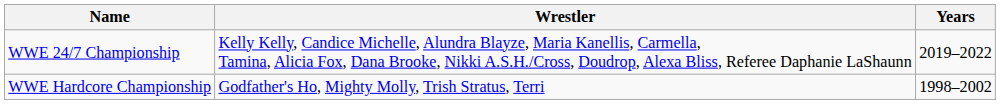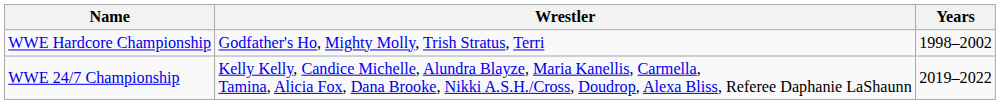rows swapped: WWE Hardcore Championship <-> WWE 24/7 Championship
